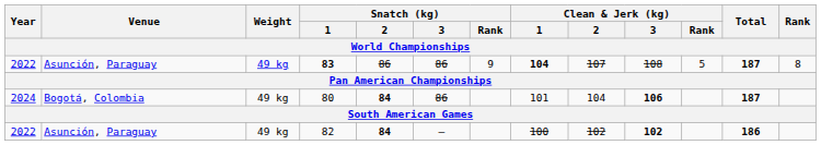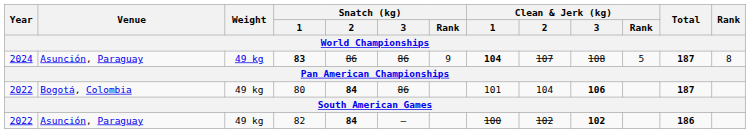83 | Year: 2022 -> 2024
80 | Year: 2024 -> 2022
